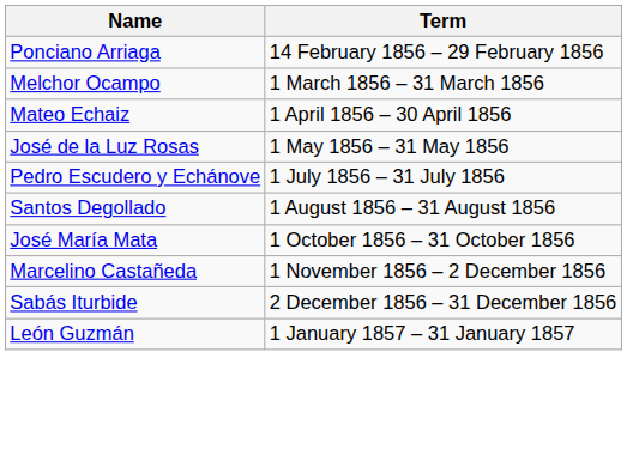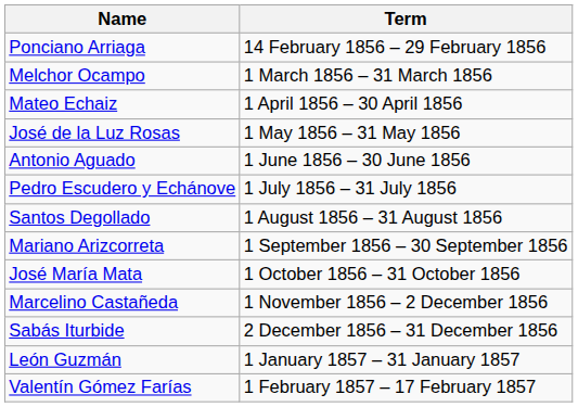+ row: Antonio Aguado | 1 June 1856 – 30 June 1856
+ row: Mariano Arizcorreta | 1 September 1856 – 30 September 1856
+ row: Valentín Gómez Farías | 1 February 1857 – 17 February 1857
